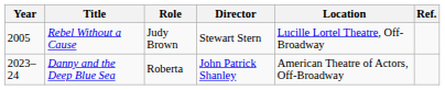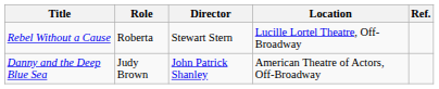- column: Year | 2005 | 2023–24
Rebel Without a Cause | Role: Judy Brown -> Roberta
Danny and the Deep Blue Sea | Role: Roberta -> Judy Brown
